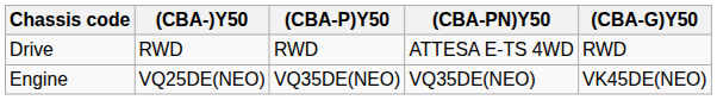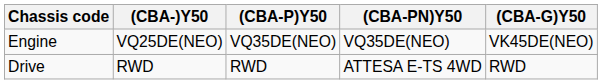rows swapped: Engine <-> Drive
